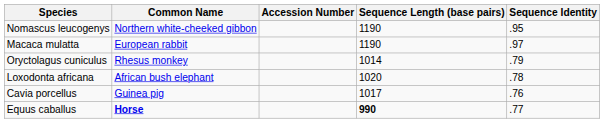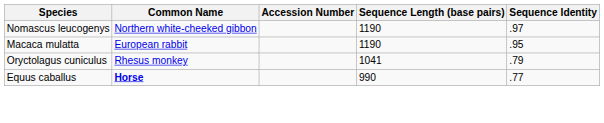Nomascus leucogenys | Sequence Identity: .95 -> .97
Macaca mulatta | Sequence Identity: .97 -> .95
Oryctolagus cuniculus | Sequence Length (base pairs): 1014 -> 1041
- row: Loxodonta africana | African bush elephant | 1020 | .78
- row: Cavia porcellus | Guinea pig | 1017 | .76
Equus caballus | Sequence Length (base pairs): bold -> normal
